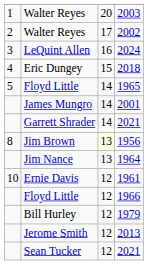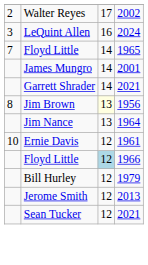- row: 1 | Walter Reyes | 20 | 2003
- row: 4 | Eric Dungey | 15 | 2018
1965 | column 1: 5 -> 7
1966 | column 3: no background -> lightblue background
